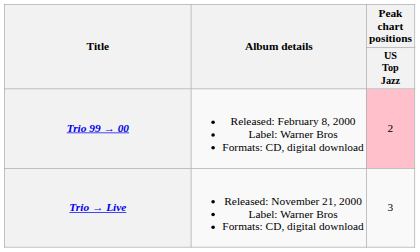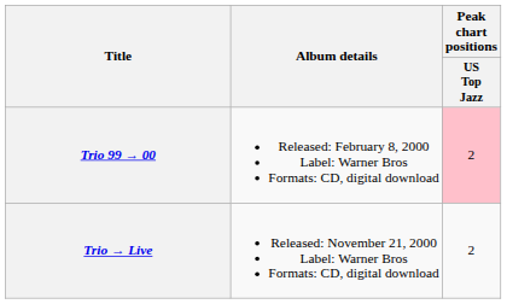Trio → Live | Peak chart positions / US Top Jazz: 3 -> 2
